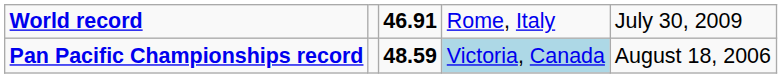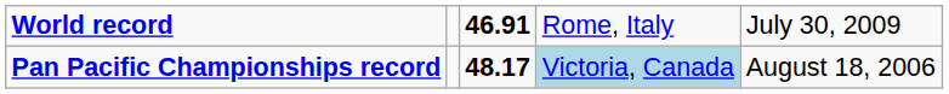Pan Pacific Championships record | column 3: 48.59 -> 48.17
